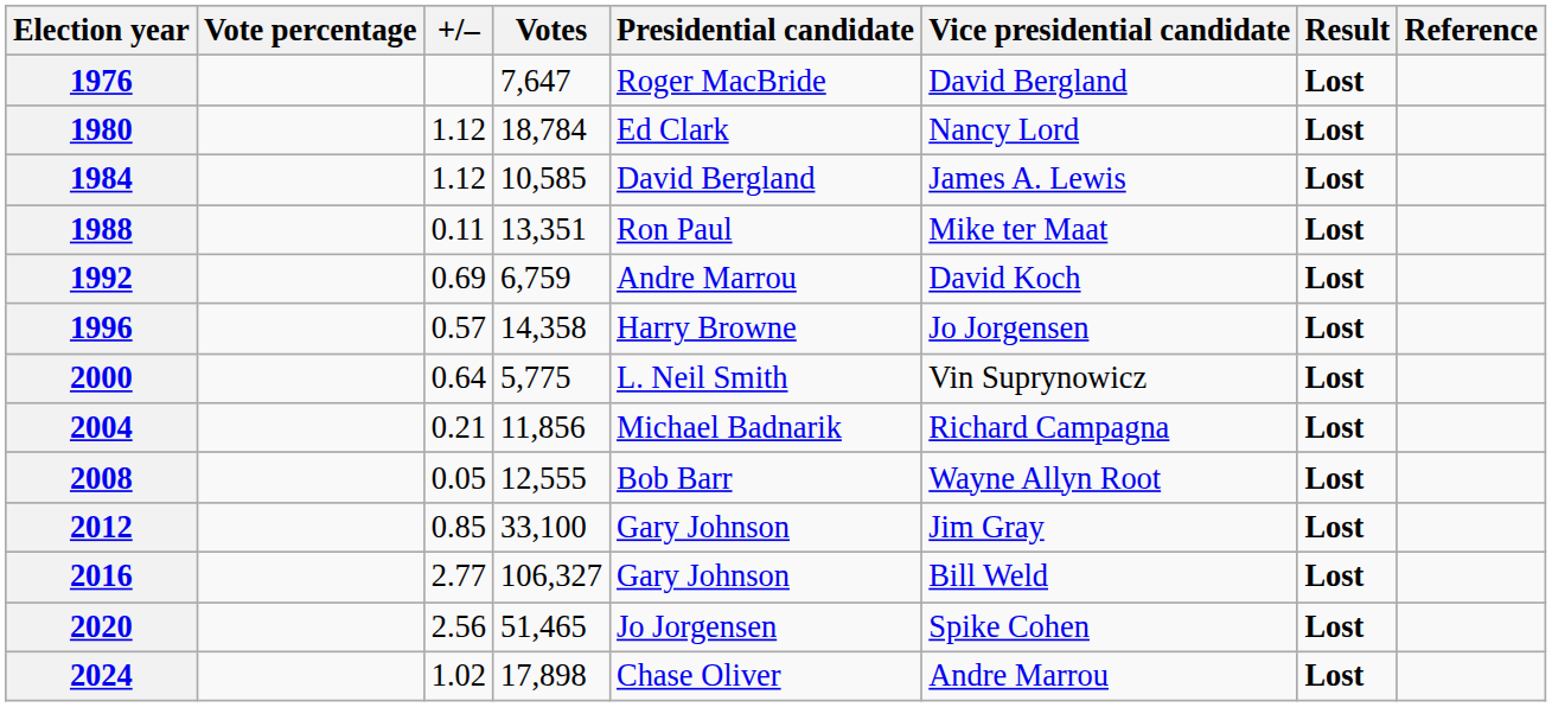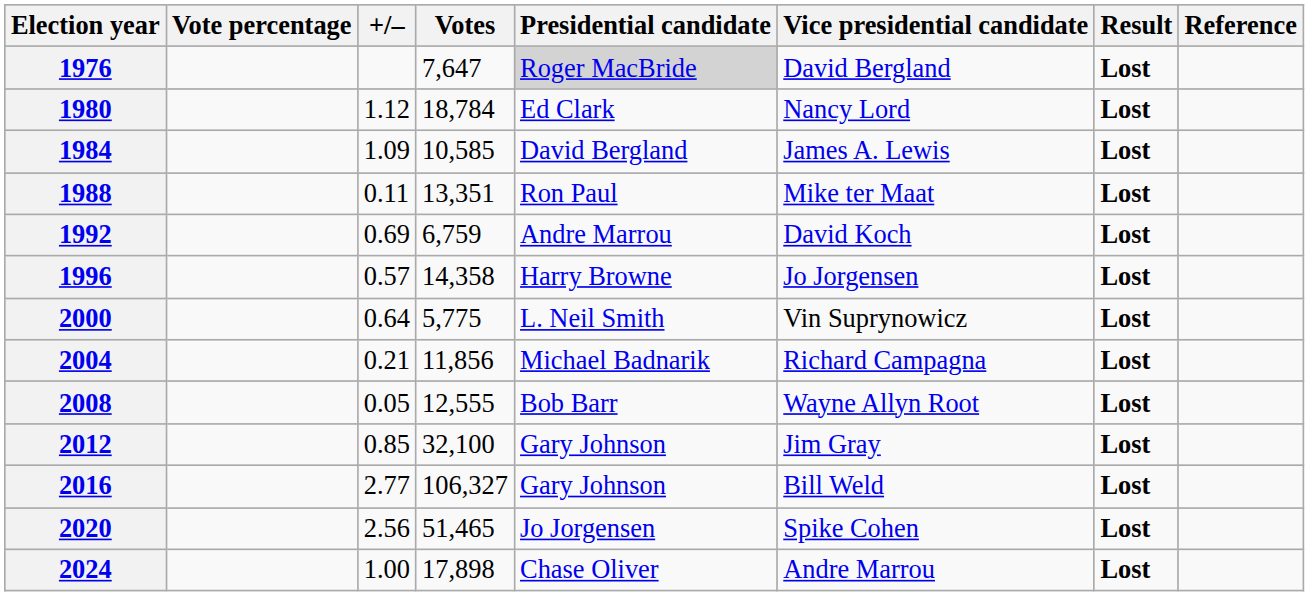1976 | Presidential candidate: no background -> lightgrey background
1984 | +/–: 1.12 -> 1.09
2012 | Votes: 33,100 -> 32,100
2024 | +/–: 1.02 -> 1.00
